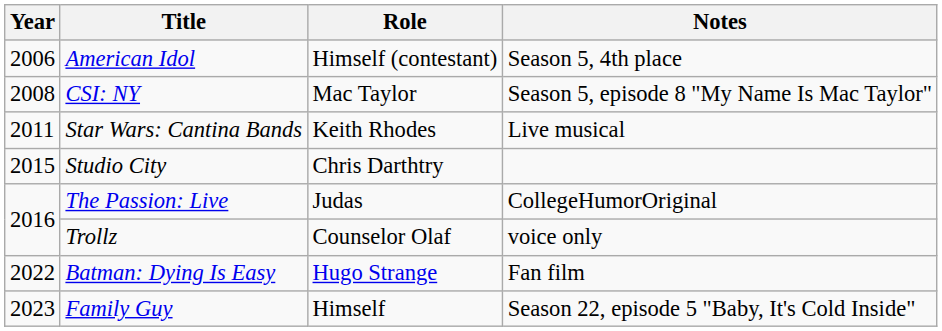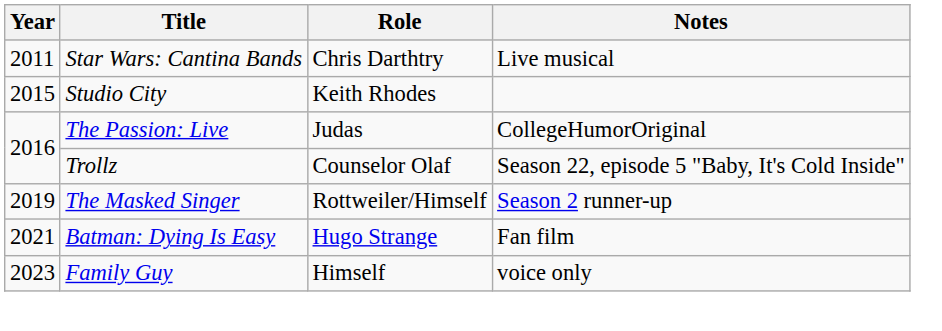- row: 2006 | American Idol | Himself (contestant) | Season 5, 4th place
- row: 2008 | CSI: NY | Mac Taylor | Season 5, episode 8 "My Name Is Mac Taylor"
Star Wars: Cantina Bands | Role: Keith Rhodes -> Chris Darthtry
Studio City | Role: Chris Darthtry -> Keith Rhodes
Trollz | Notes: voice only -> Season 22, episode 5 "Baby, It's Cold Inside"
+ row: 2019 | The Masked Singer | Rottweiler/Himself | Season 2 runner-up
Batman: Dying Is Easy | Year: 2022 -> 2021
Family Guy | Notes: Season 22, episode 5 "Baby, It's Cold Inside" -> voice only
